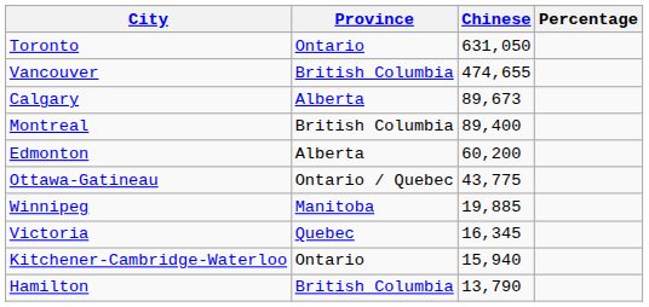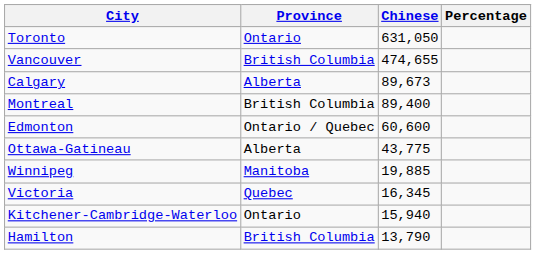Edmonton | Province: Alberta -> Ontario / Quebec
Edmonton | Chinese: 60,200 -> 60,600
Ottawa-Gatineau | Province: Ontario / Quebec -> Alberta
